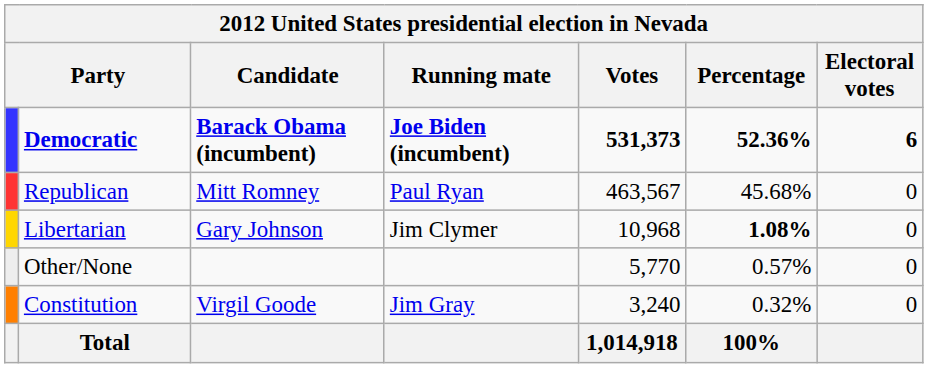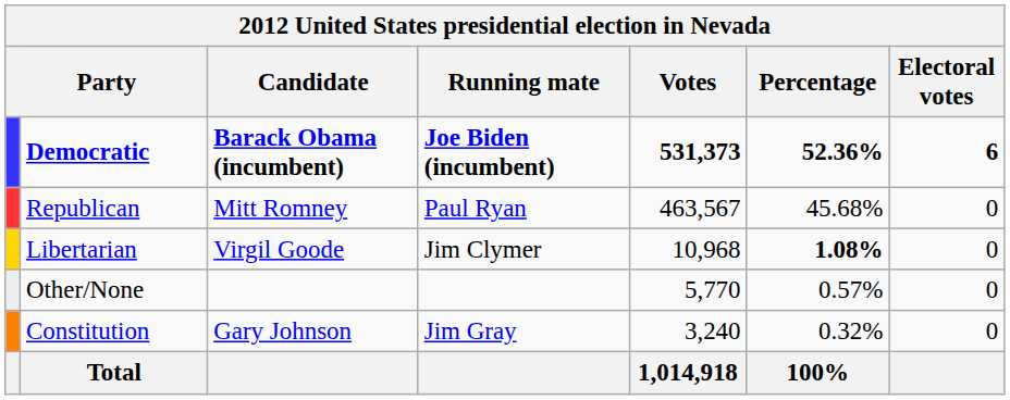Libertarian | Candidate: Gary Johnson -> Virgil Goode
Constitution | Candidate: Virgil Goode -> Gary Johnson
